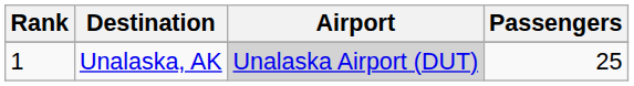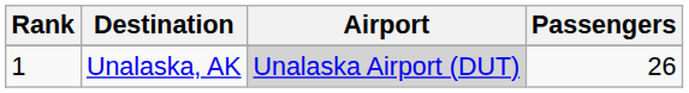Unalaska, AK | Passengers: 25 -> 26
